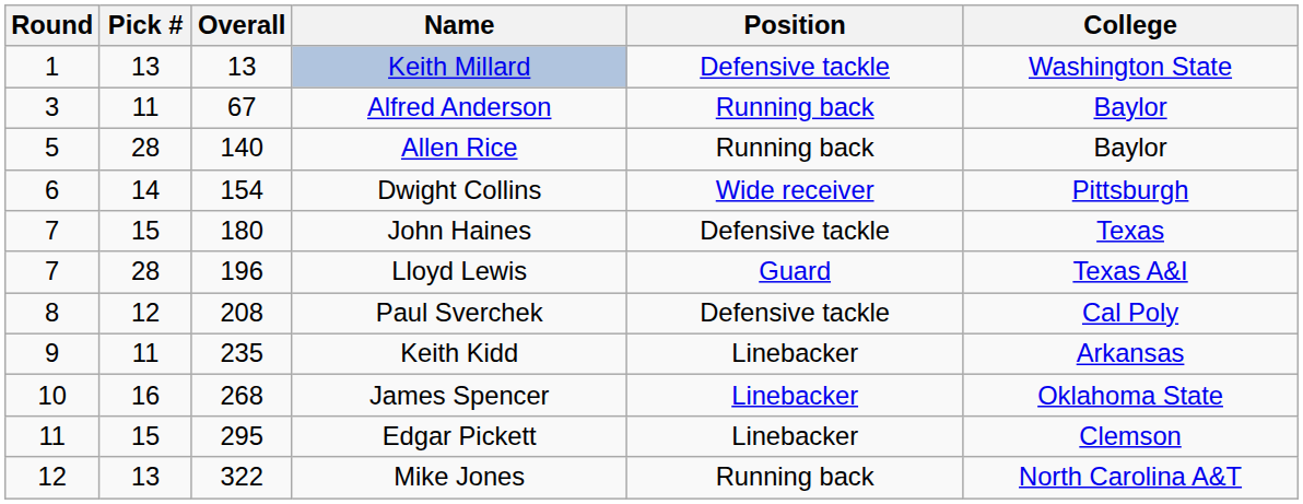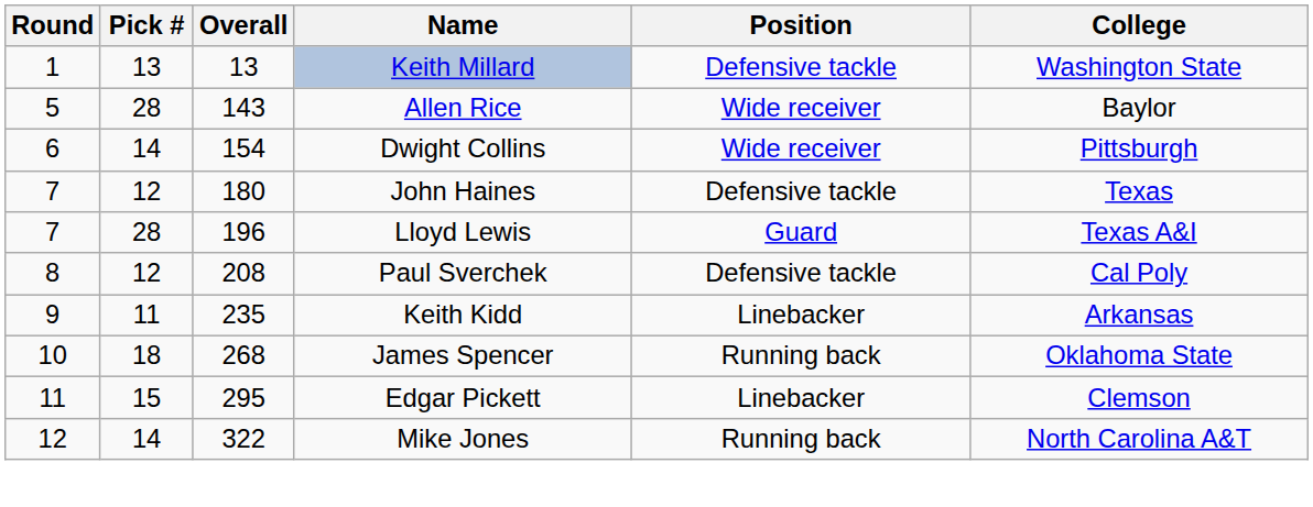- row: 3 | 11 | 67 | Alfred Anderson | Running back | Baylor
Allen Rice | Overall: 140 -> 143
Allen Rice | Position: Running back -> Wide receiver
John Haines | Pick #: 15 -> 12
James Spencer | Pick #: 16 -> 18
James Spencer | Position: Linebacker -> Running back
Mike Jones | Pick #: 13 -> 14
